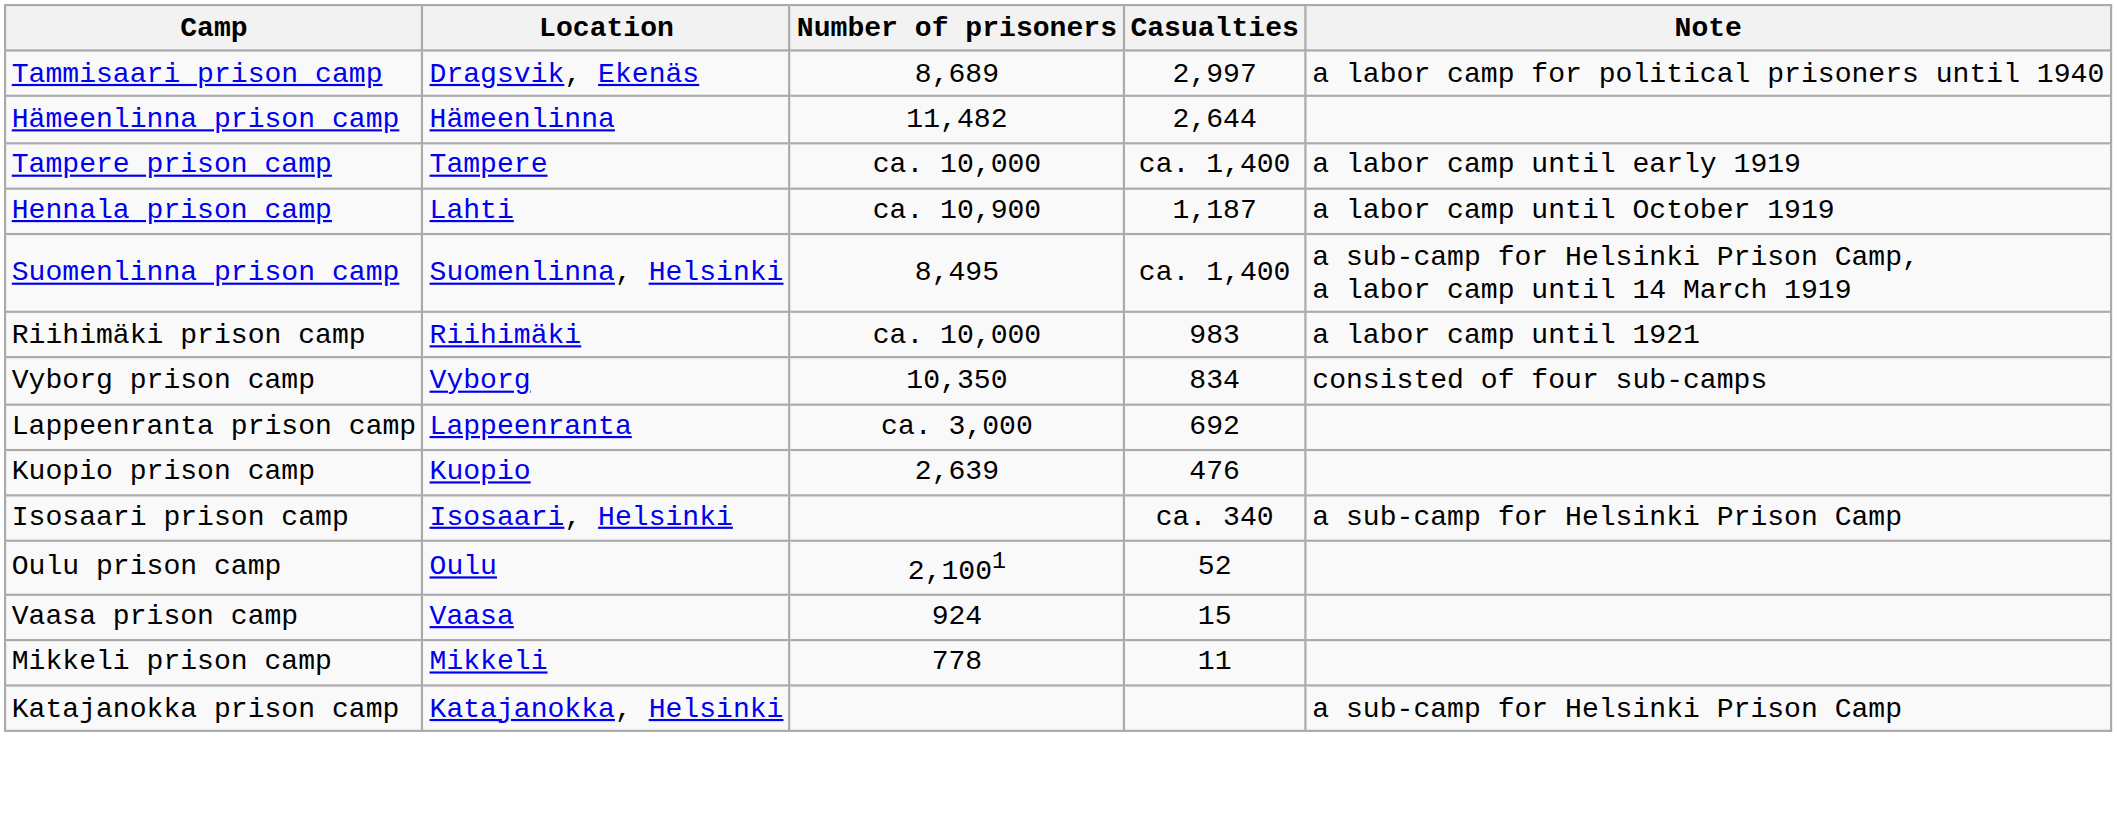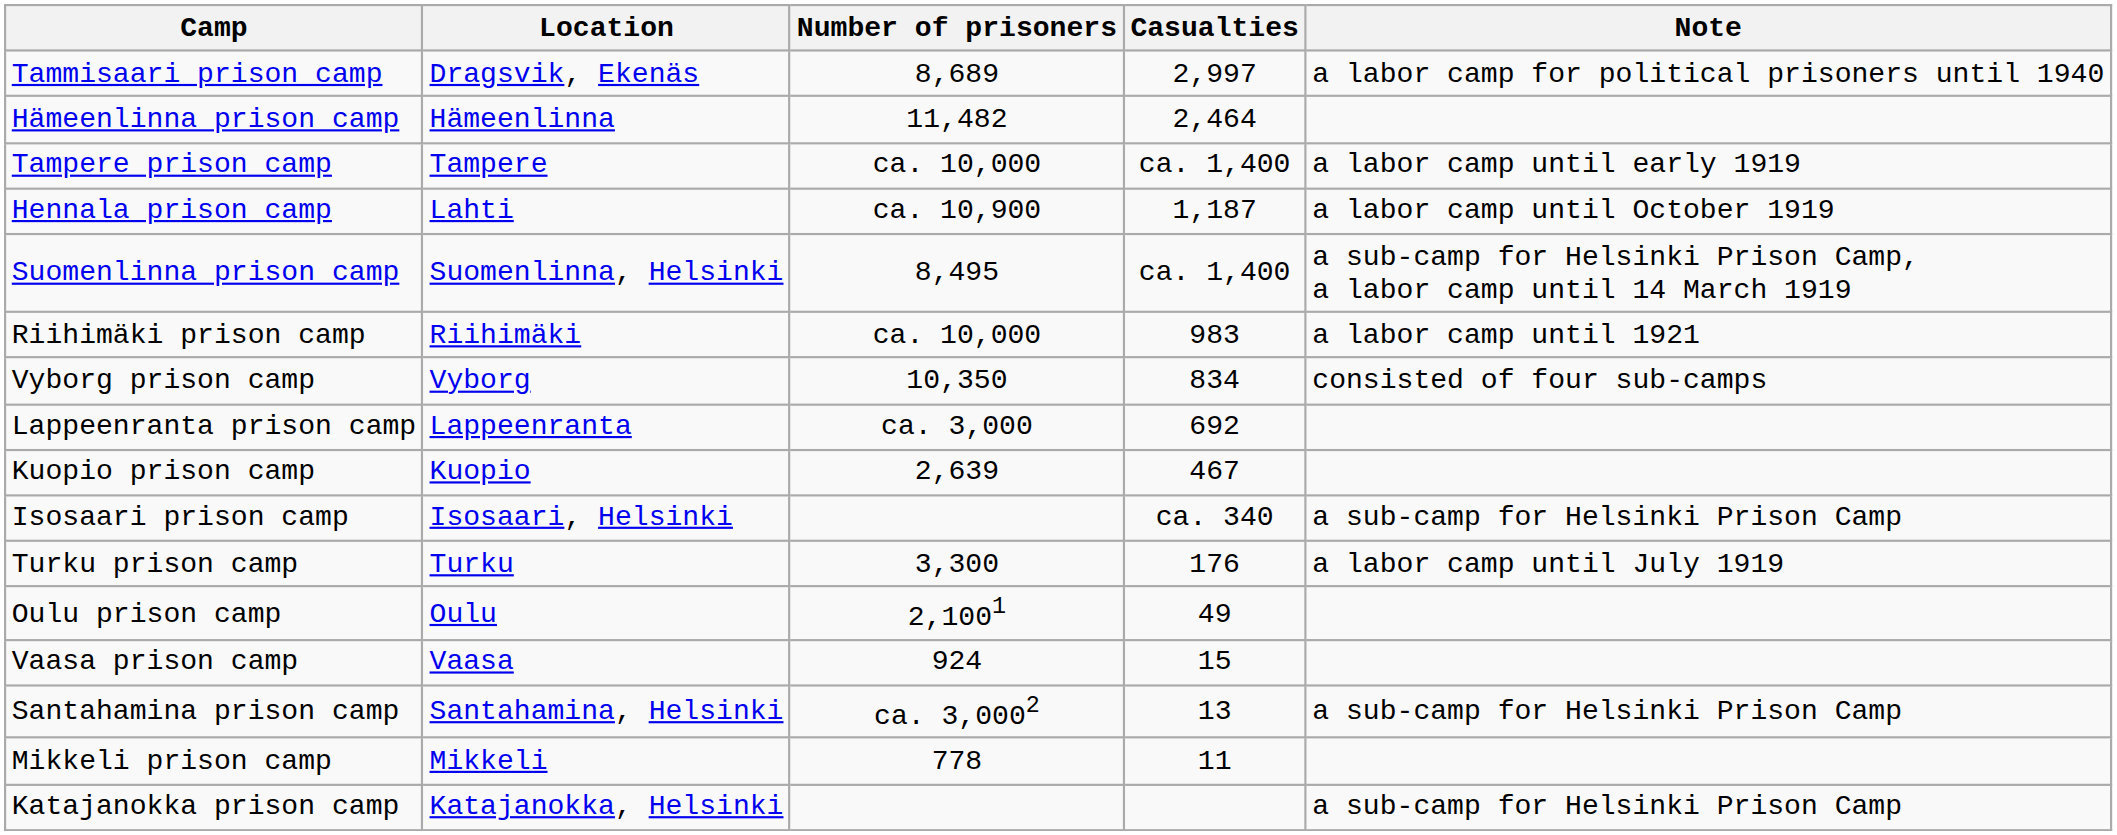Hämeenlinna prison camp | Casualties: 2,644 -> 2,464
Kuopio prison camp | Casualties: 476 -> 467
+ row: Turku prison camp | Turku | 3,300 | 176 | a labor camp until July 1919
Oulu prison camp | Casualties: 52 -> 49
+ row: Santahamina prison camp | Santahamina, Helsinki | ca. 3,0002 | 13 | a sub-camp for Helsinki Prison Camp
